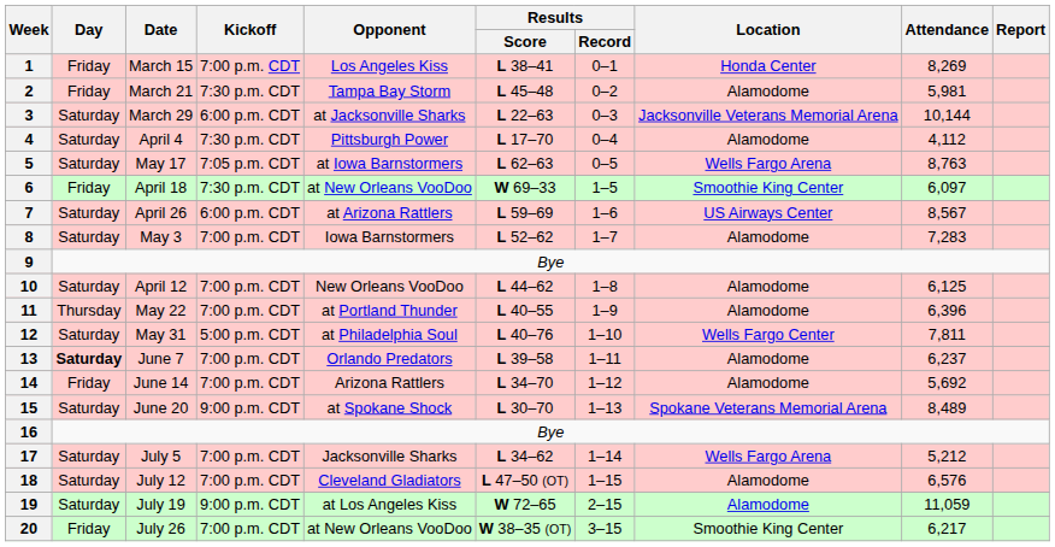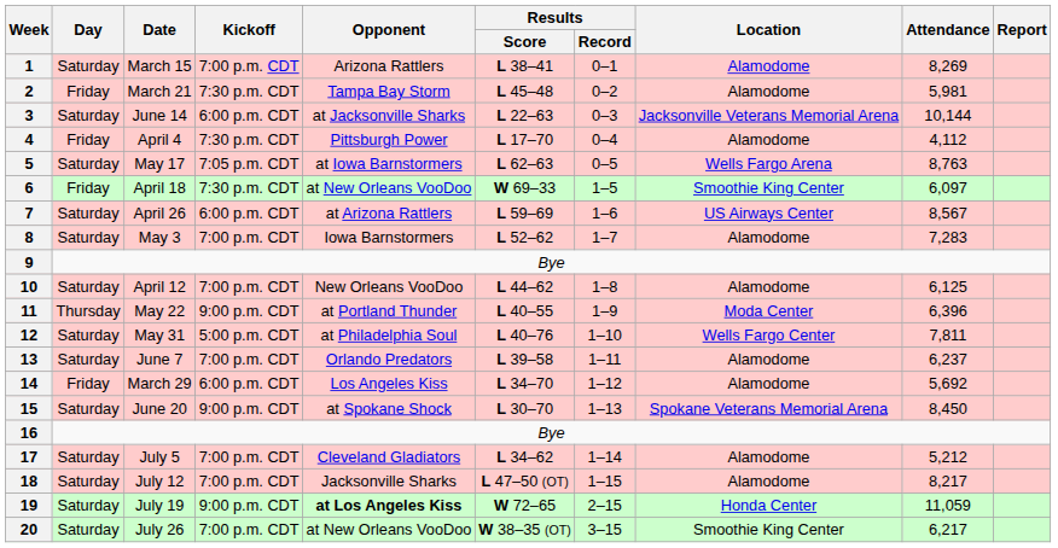1 | Day: Friday -> Saturday
1 | Opponent: Los Angeles Kiss -> Arizona Rattlers
1 | Location: Honda Center -> Alamodome
3 | Date: March 29 -> June 14
4 | Day: Saturday -> Friday
11 | Kickoff: 7:00 p.m. CDT -> 9:00 p.m. CDT
11 | Location: Alamodome -> Moda Center
13 | Day: bold -> normal
14 | Date: June 14 -> March 29
14 | Kickoff: 7:00 p.m. CDT -> 6:00 p.m. CDT
14 | Opponent: Arizona Rattlers -> Los Angeles Kiss
15 | Attendance: 8,489 -> 8,450
17 | Opponent: Jacksonville Sharks -> Cleveland Gladiators
17 | Location: Wells Fargo Arena -> Alamodome
18 | Opponent: Cleveland Gladiators -> Jacksonville Sharks
18 | Attendance: 6,576 -> 8,217
19 | Opponent: normal -> bold
19 | Location: Alamodome -> Honda Center
20 | Day: Friday -> Saturday
